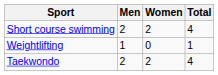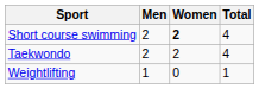Short course swimming | Women: normal -> bold
rows swapped: Taekwondo <-> Weightlifting
